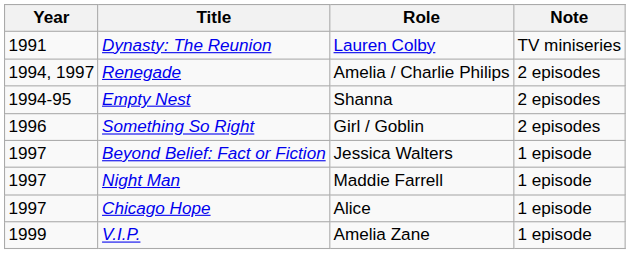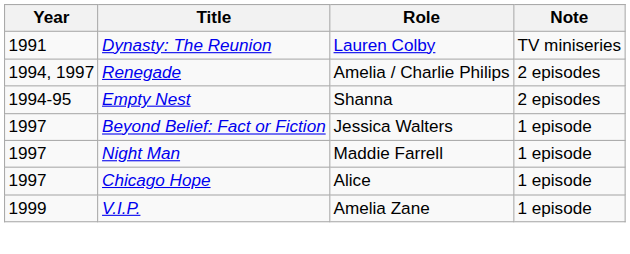- row: 1996 | Something So Right | Girl / Goblin | 2 episodes
